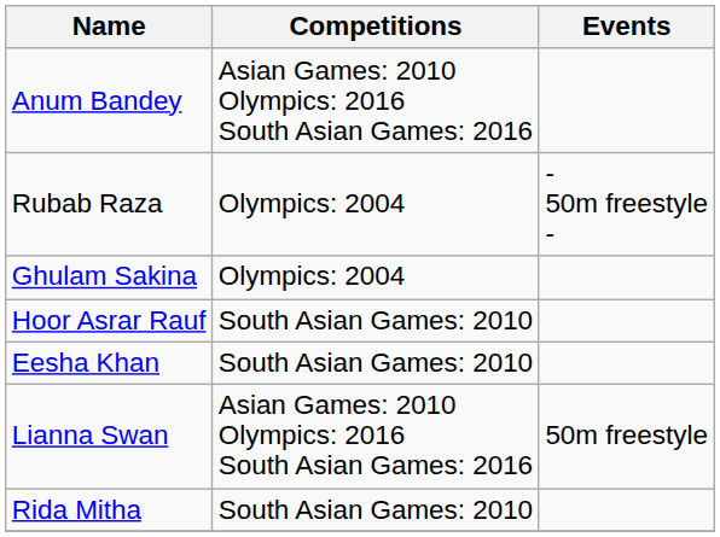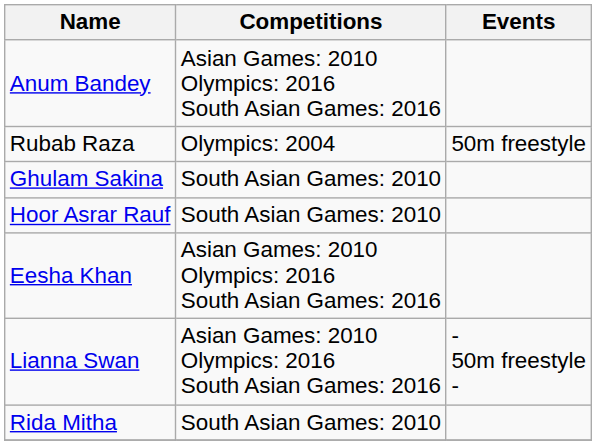Rubab Raza | Events: - 50m freestyle - -> 50m freestyle
Ghulam Sakina | Competitions: Olympics: 2004 -> South Asian Games: 2010
Eesha Khan | Competitions: South Asian Games: 2010 -> Asian Games: 2010 Olympics: 2016 South Asian Games: 2016
Lianna Swan | Events: 50m freestyle -> - 50m freestyle -
